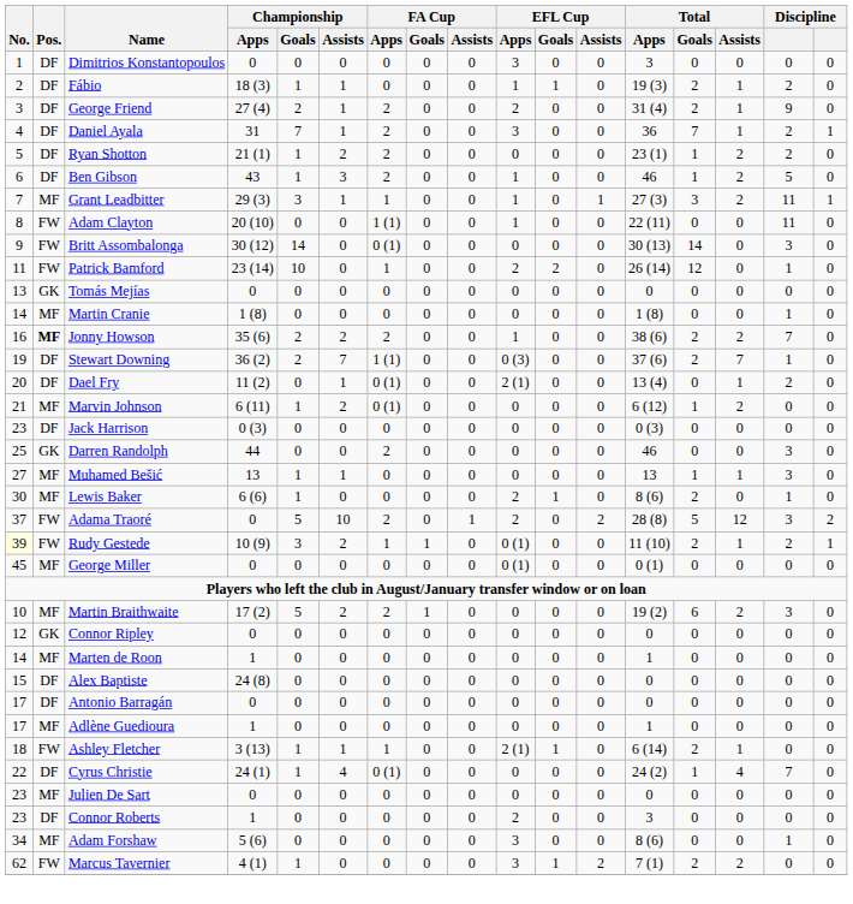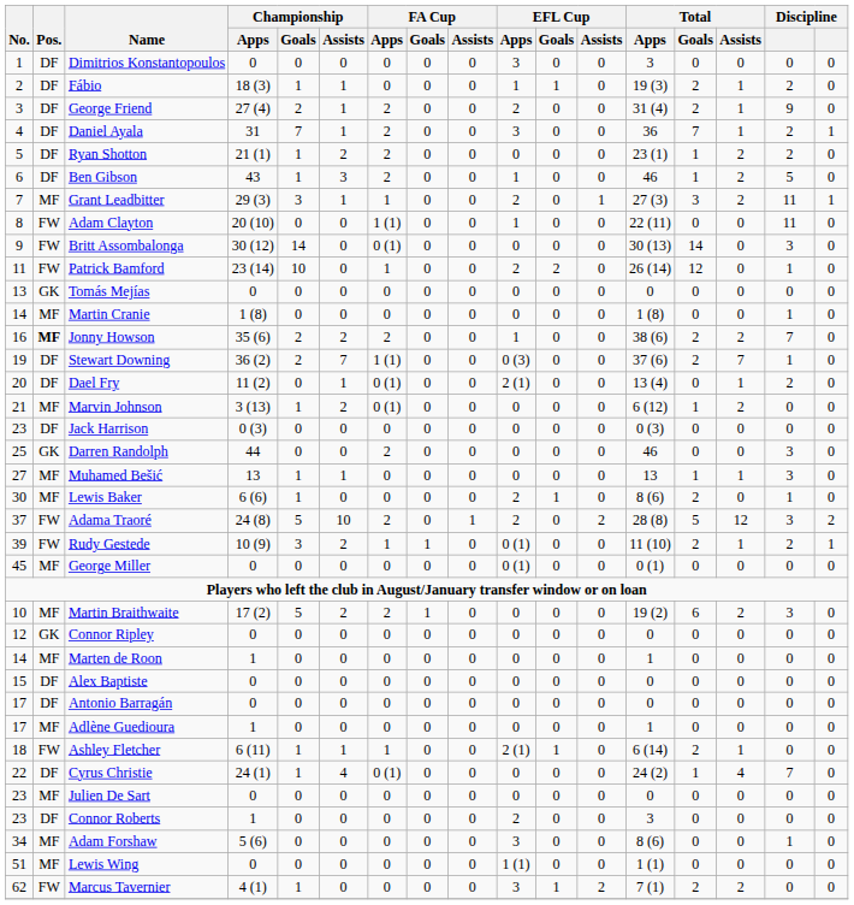Grant Leadbitter | EFL Cup / Apps: 1 -> 2
Marvin Johnson | Championship / Apps: 6 (11) -> 3 (13)
Adama Traoré | Championship / Apps: 0 -> 24 (8)
Rudy Gestede | No.: lightyellow background -> no background
Alex Baptiste | Championship / Apps: 24 (8) -> 0
Ashley Fletcher | Championship / Apps: 3 (13) -> 6 (11)
+ row: 51 | MF | Lewis Wing | 0 | 0 | 0 | 0 | 0 | 0 | 1 (1) | 0 | 0 | 1 (1) | 0 | 0 | 0 | 0
